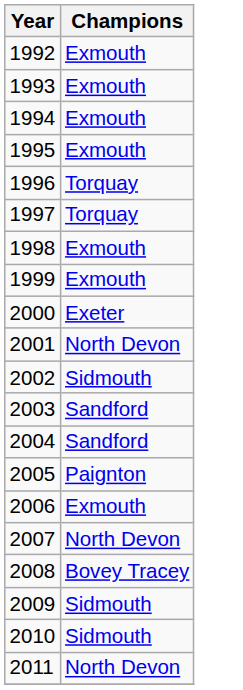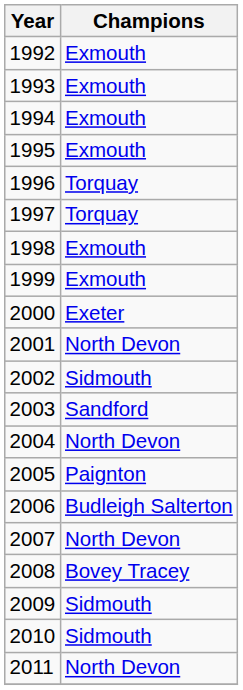2004 | Champions: Sandford -> North Devon
2006 | Champions: Exmouth -> Budleigh Salterton
